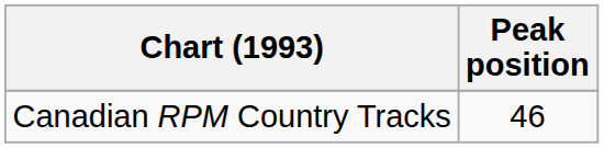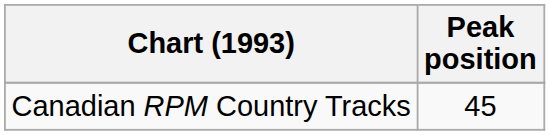Canadian RPM Country Tracks | Peak position: 46 -> 45
